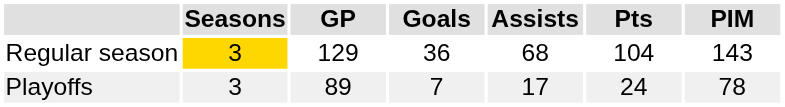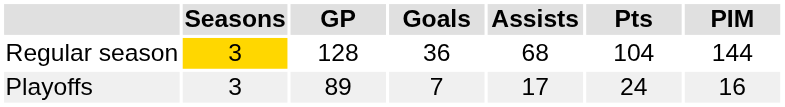Regular season | GP: 129 -> 128
Regular season | PIM: 143 -> 144
Playoffs | PIM: 78 -> 16
